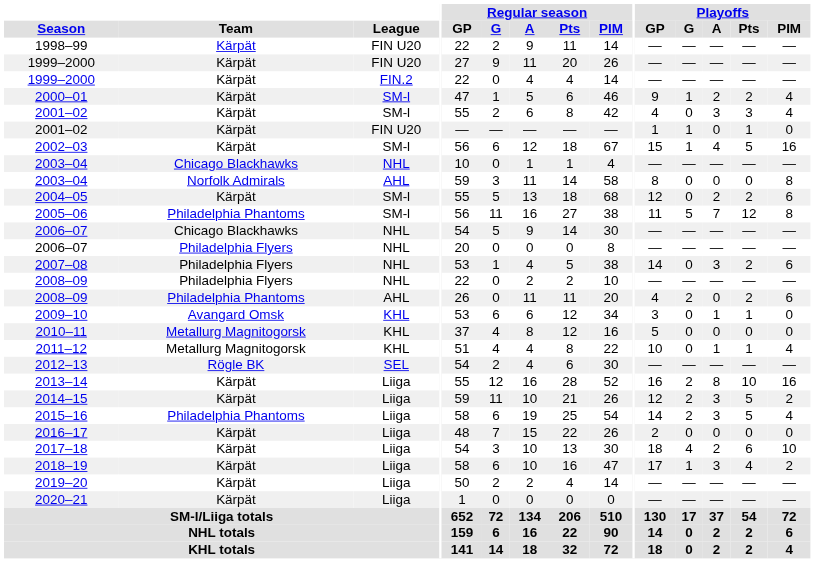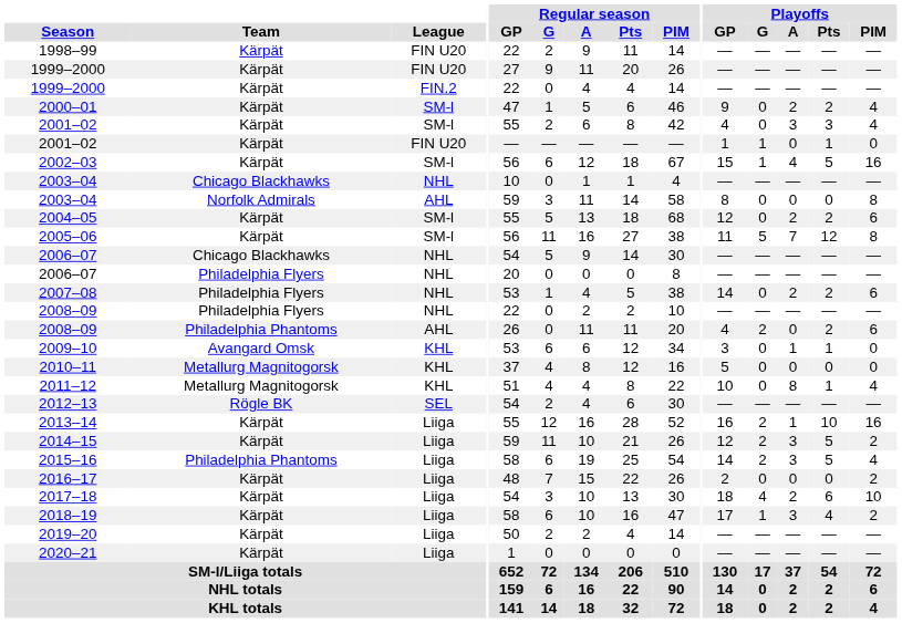2000–01 | Playoffs / G: 1 -> 0
2005–06 | Team: Philadelphia Phantoms -> Kärpät
2007–08 | Playoffs / A: 3 -> 2
2011–12 | Playoffs / A: 1 -> 8
2013–14 | Playoffs / A: 8 -> 1
2016–17 | Playoffs / PIM: 0 -> 2
